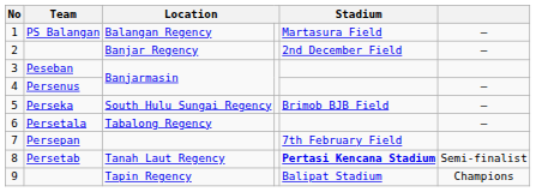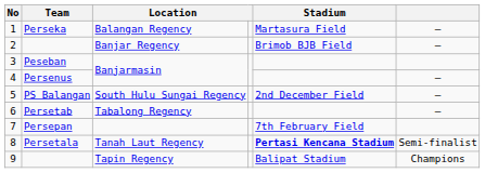1 | Team: PS Balangan -> Perseka
2 | Stadium: 2nd December Field -> Brimob BJB Field
5 | Team: Perseka -> PS Balangan
5 | Stadium: Brimob BJB Field -> 2nd December Field
6 | Team: Persetala -> Persetab
8 | Team: Persetab -> Persetala
